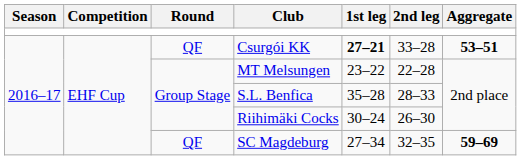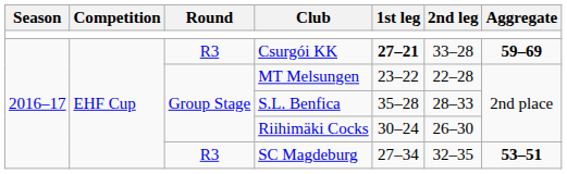Csurgói KK | Round: QF -> R3
Csurgói KK | Aggregate: 53–51 -> 59–69
SC Magdeburg | Round: QF -> R3
SC Magdeburg | Aggregate: 59–69 -> 53–51
